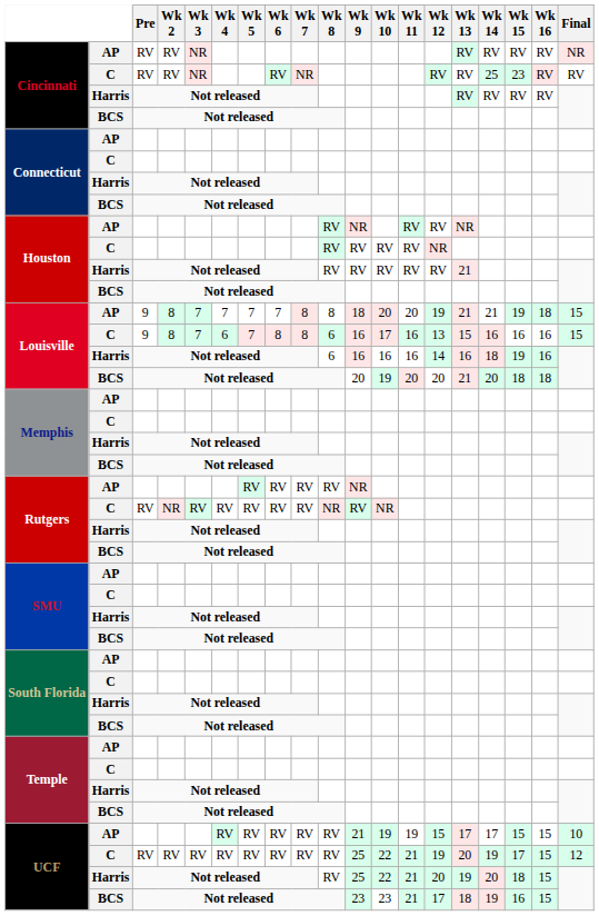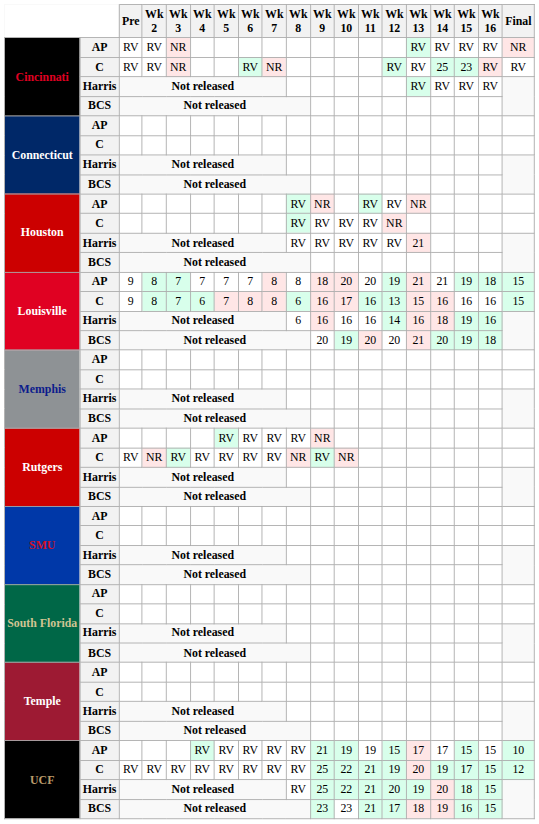Louisville / BCS | Wk 15: 18 -> 19
